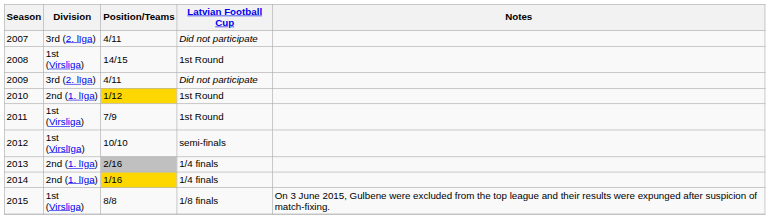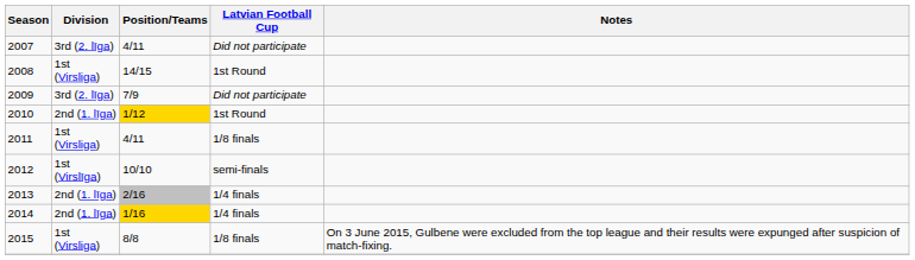2009 | Position/Teams: 4/11 -> 7/9
2011 | Position/Teams: 7/9 -> 4/11
2011 | Latvian Football Cup: 1st Round -> 1/8 finals
